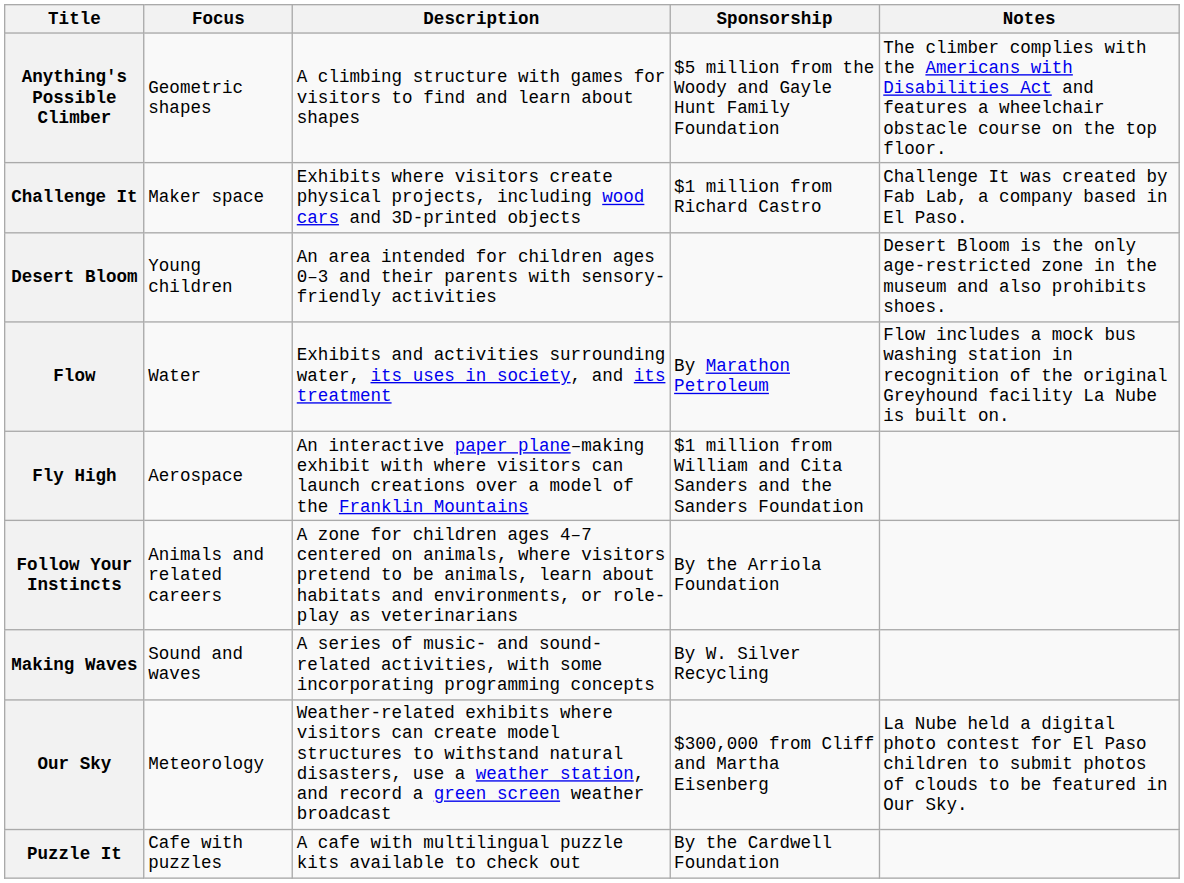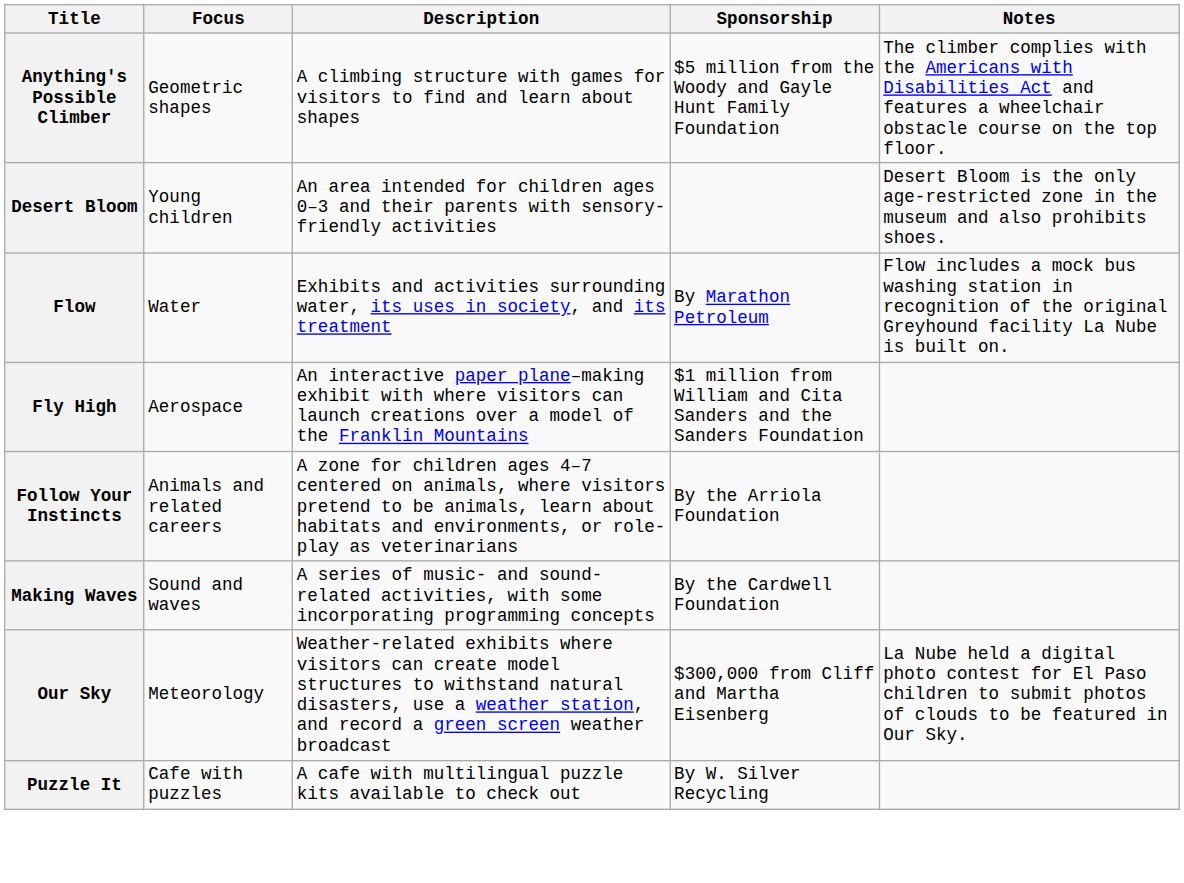- row: Challenge It | Maker space | Exhibits where visitors create physical projects, including wood cars and 3D-printed objects | $1 million from Richard Castro | Challenge It was created by Fab Lab, a company based in El Paso.
Making Waves | Sponsorship: By W. Silver Recycling -> By the Cardwell Foundation
Puzzle It | Sponsorship: By the Cardwell Foundation -> By W. Silver Recycling
